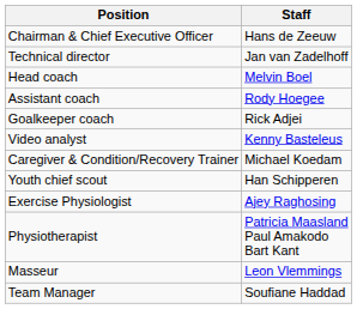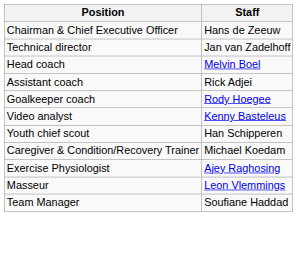Assistant coach | Staff: Rody Hoegee -> Rick Adjei
Goalkeeper coach | Staff: Rick Adjei -> Rody Hoegee
rows swapped: Youth chief scout <-> Caregiver & Condition/Recovery Trainer
- row: Physiotherapist | Patricia Maasland Paul Amakodo Bart Kant
